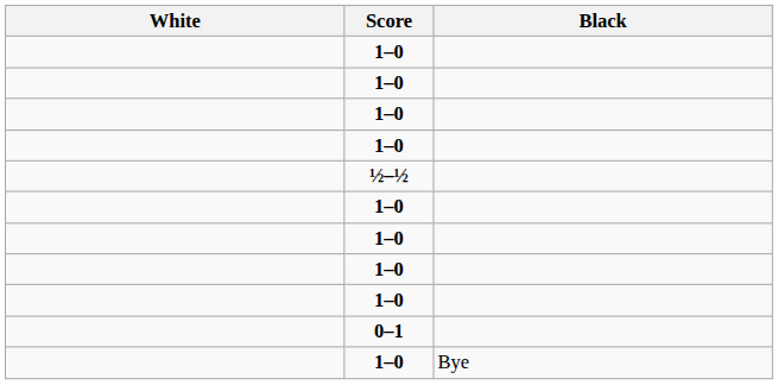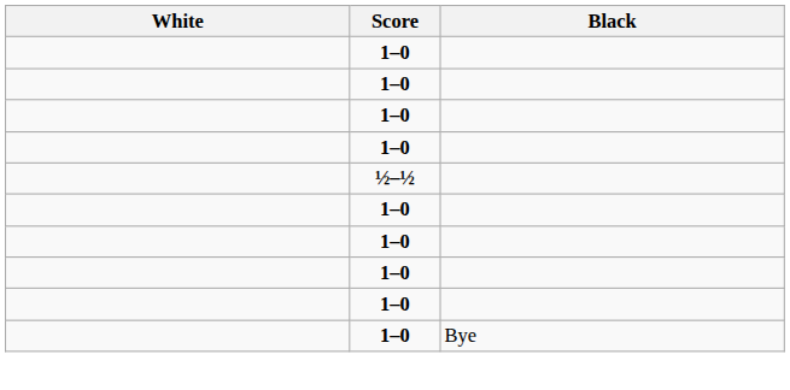- row: 0–1
